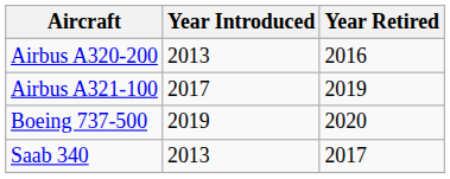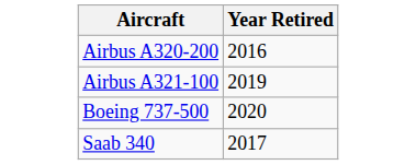- column: Year Introduced | 2013 | 2017 | 2019 | 2013
